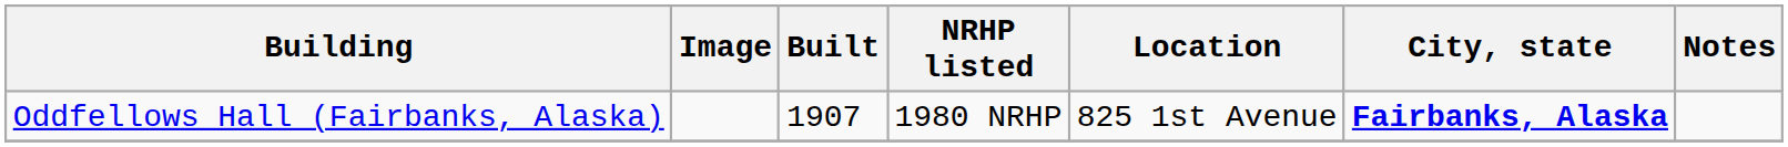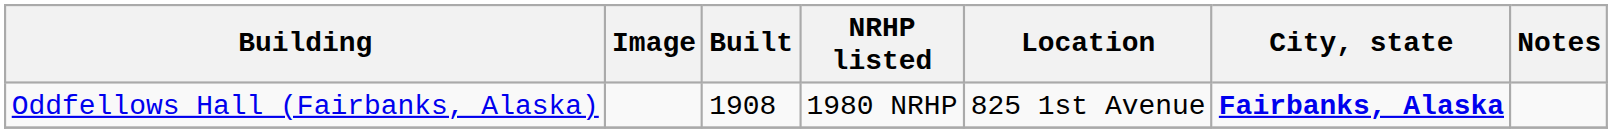Oddfellows Hall (Fairbanks, Alaska) | Built: 1907 -> 1908
